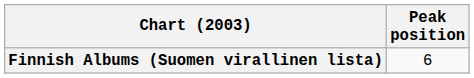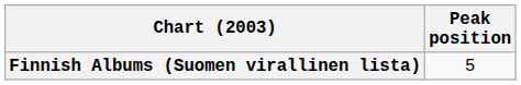Finnish Albums (Suomen virallinen lista) | Peak position: 6 -> 5
